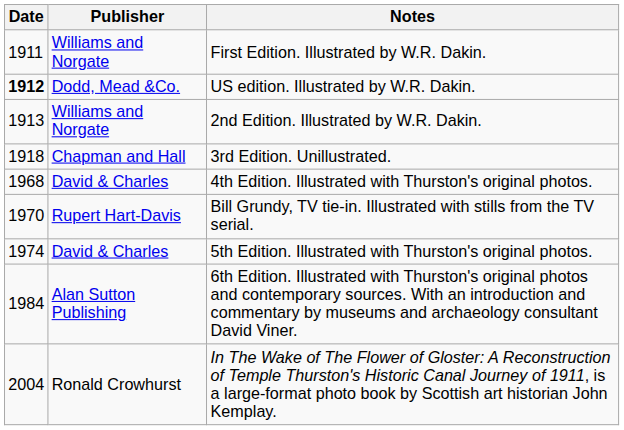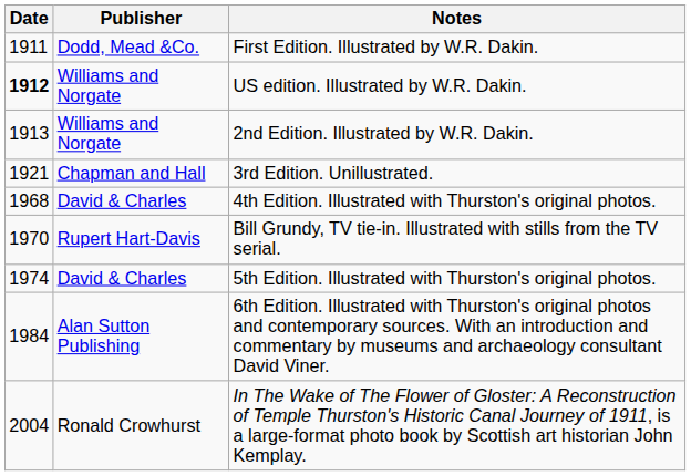First Edition. Illustrated by W.R. Dakin. | Publisher: Williams and Norgate -> Dodd, Mead &Co.
US edition. Illustrated by W.R. Dakin. | Publisher: Dodd, Mead &Co. -> Williams and Norgate
3rd Edition. Unillustrated. | Date: 1918 -> 1921
